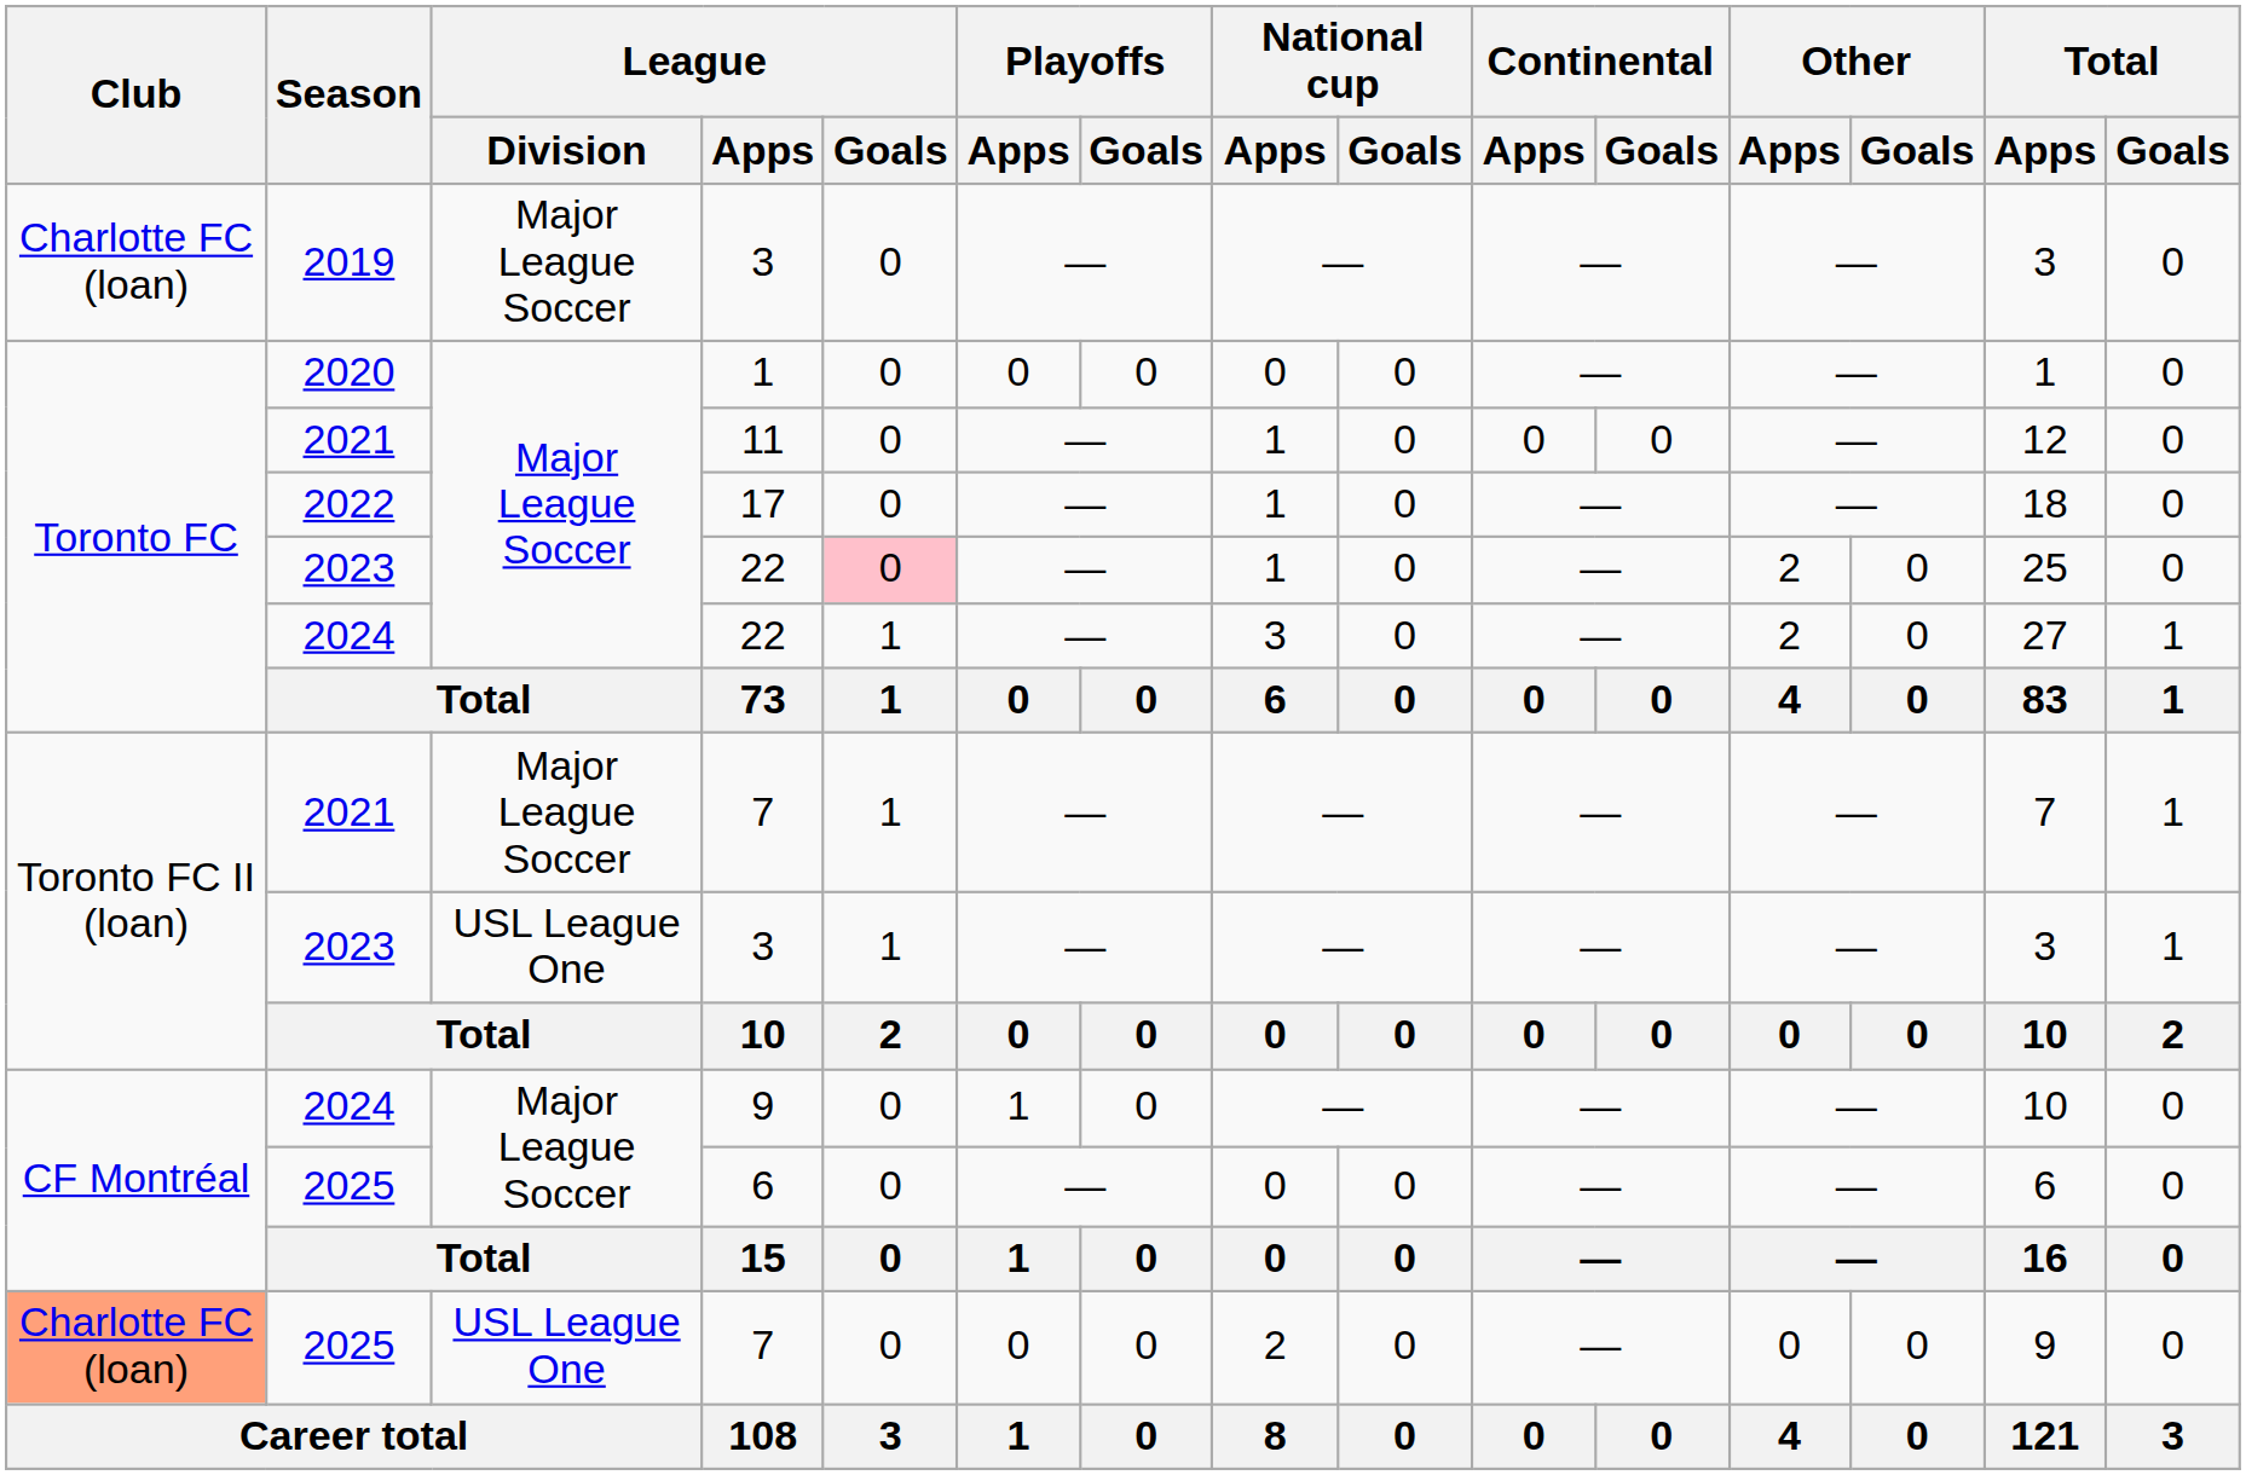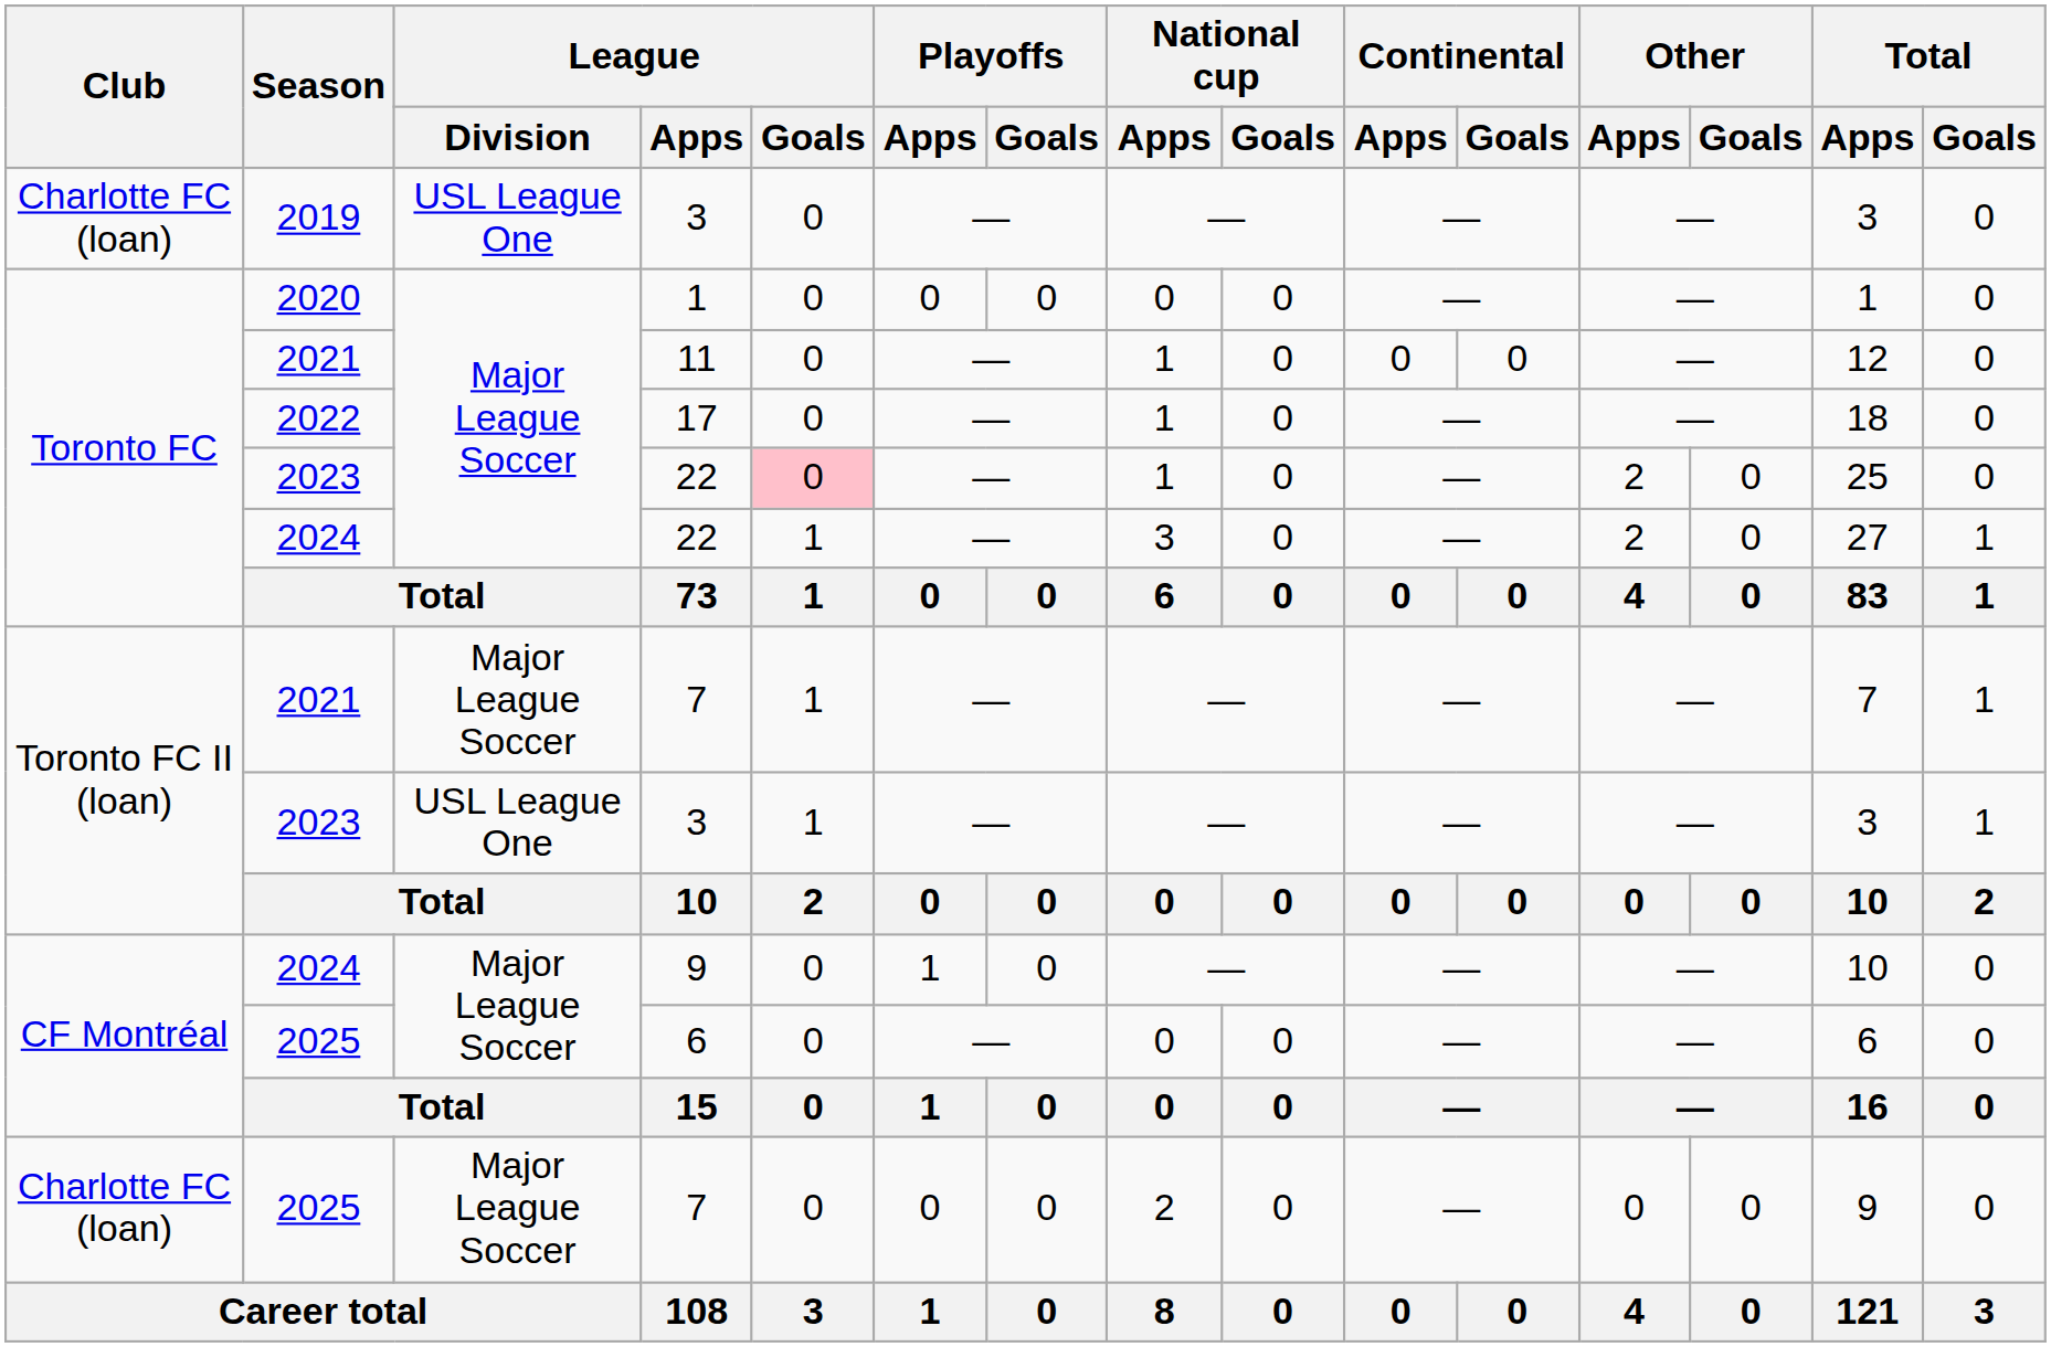2019 / 3 | League / Division: Major League Soccer -> USL League One
2025 / 7 | Club: lightsalmon background -> no background
2025 / 7 | League / Division: USL League One -> Major League Soccer
